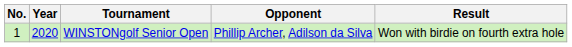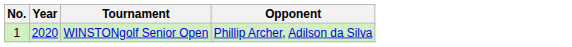- column: Result | Won with birdie on fourth extra hole
